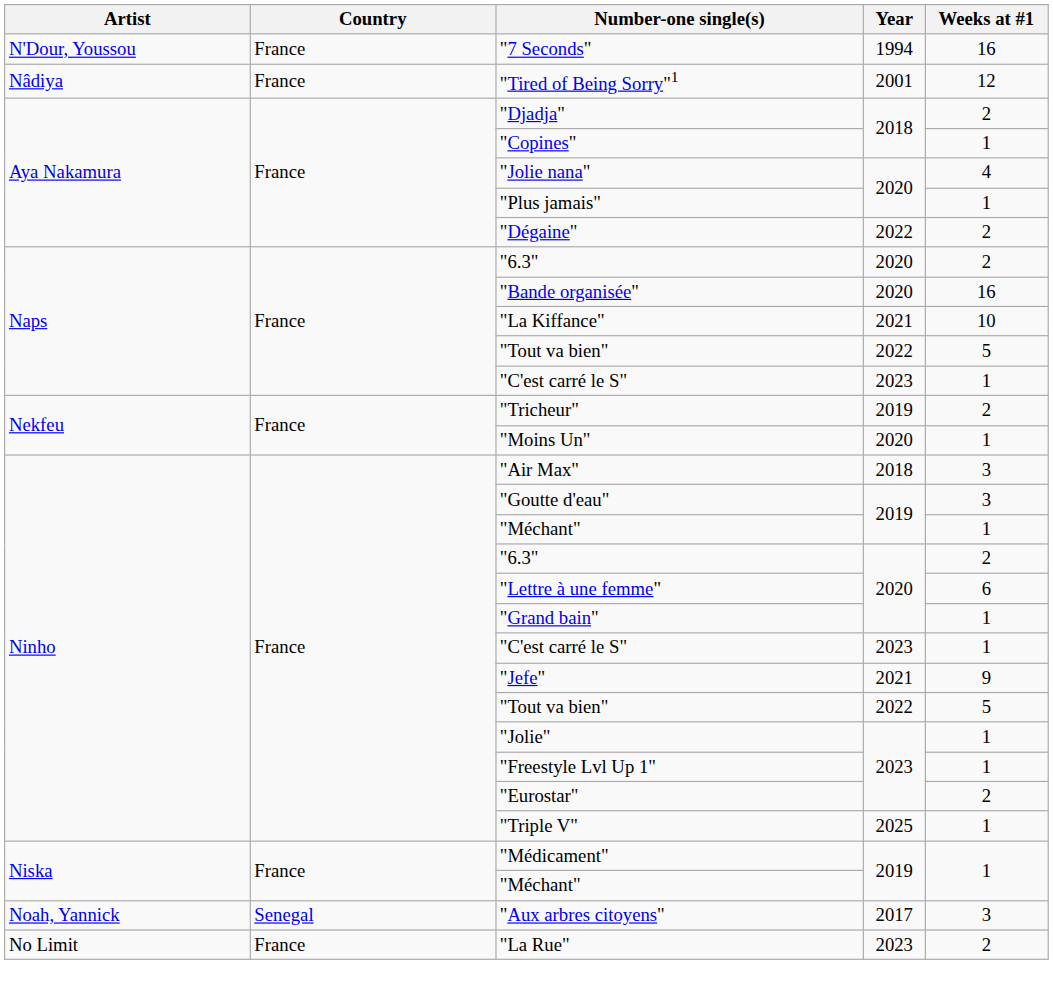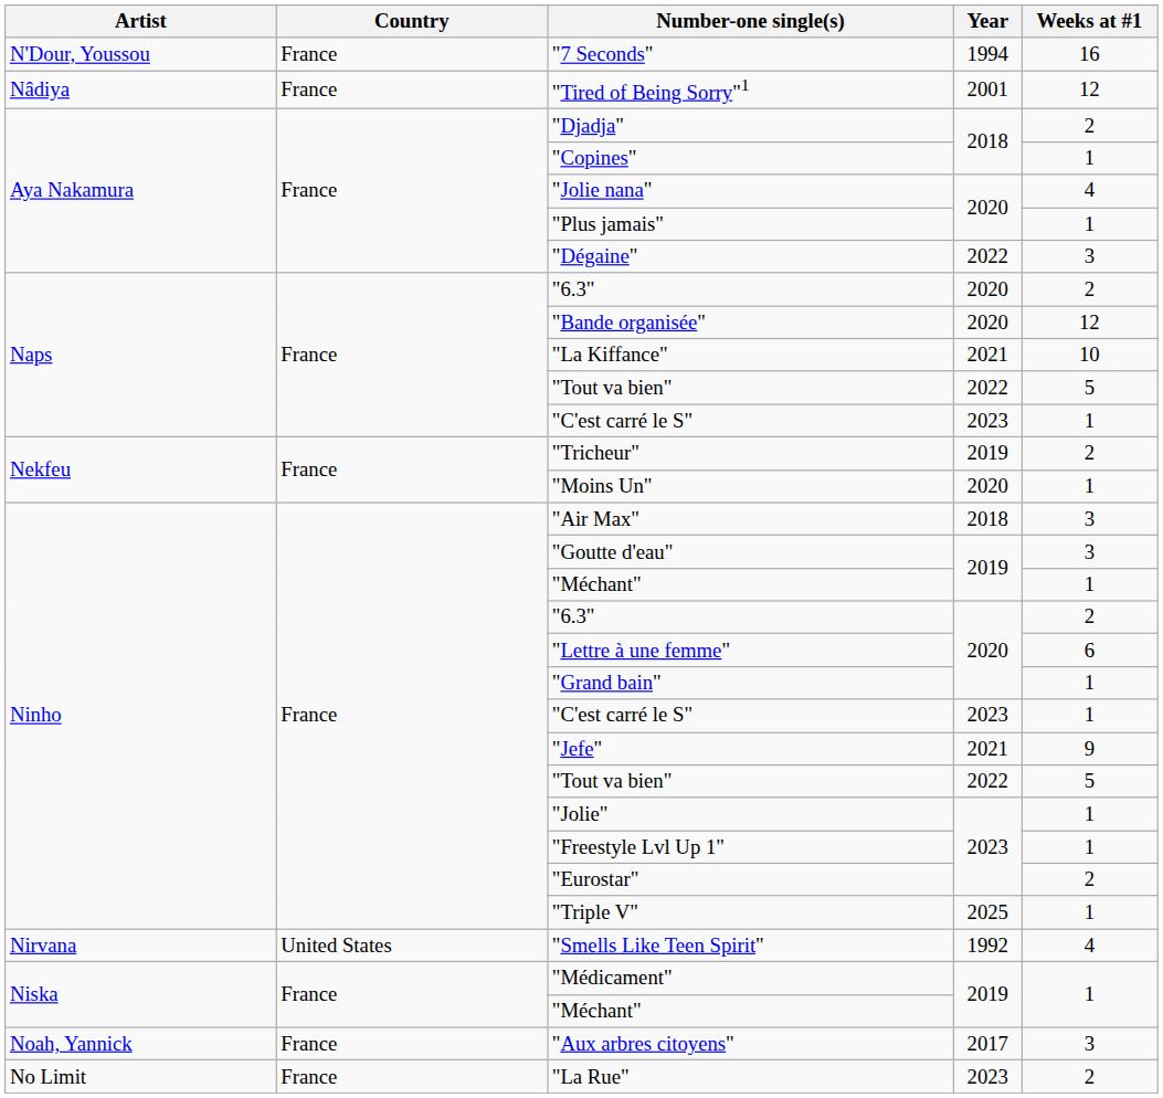"Dégaine" | Weeks at #1: 2 -> 3
"Bande organisée" | Weeks at #1: 16 -> 12
+ row: Nirvana | United States | "Smells Like Teen Spirit" | 1992 | 4
"Aux arbres citoyens" | Country: Senegal -> France
